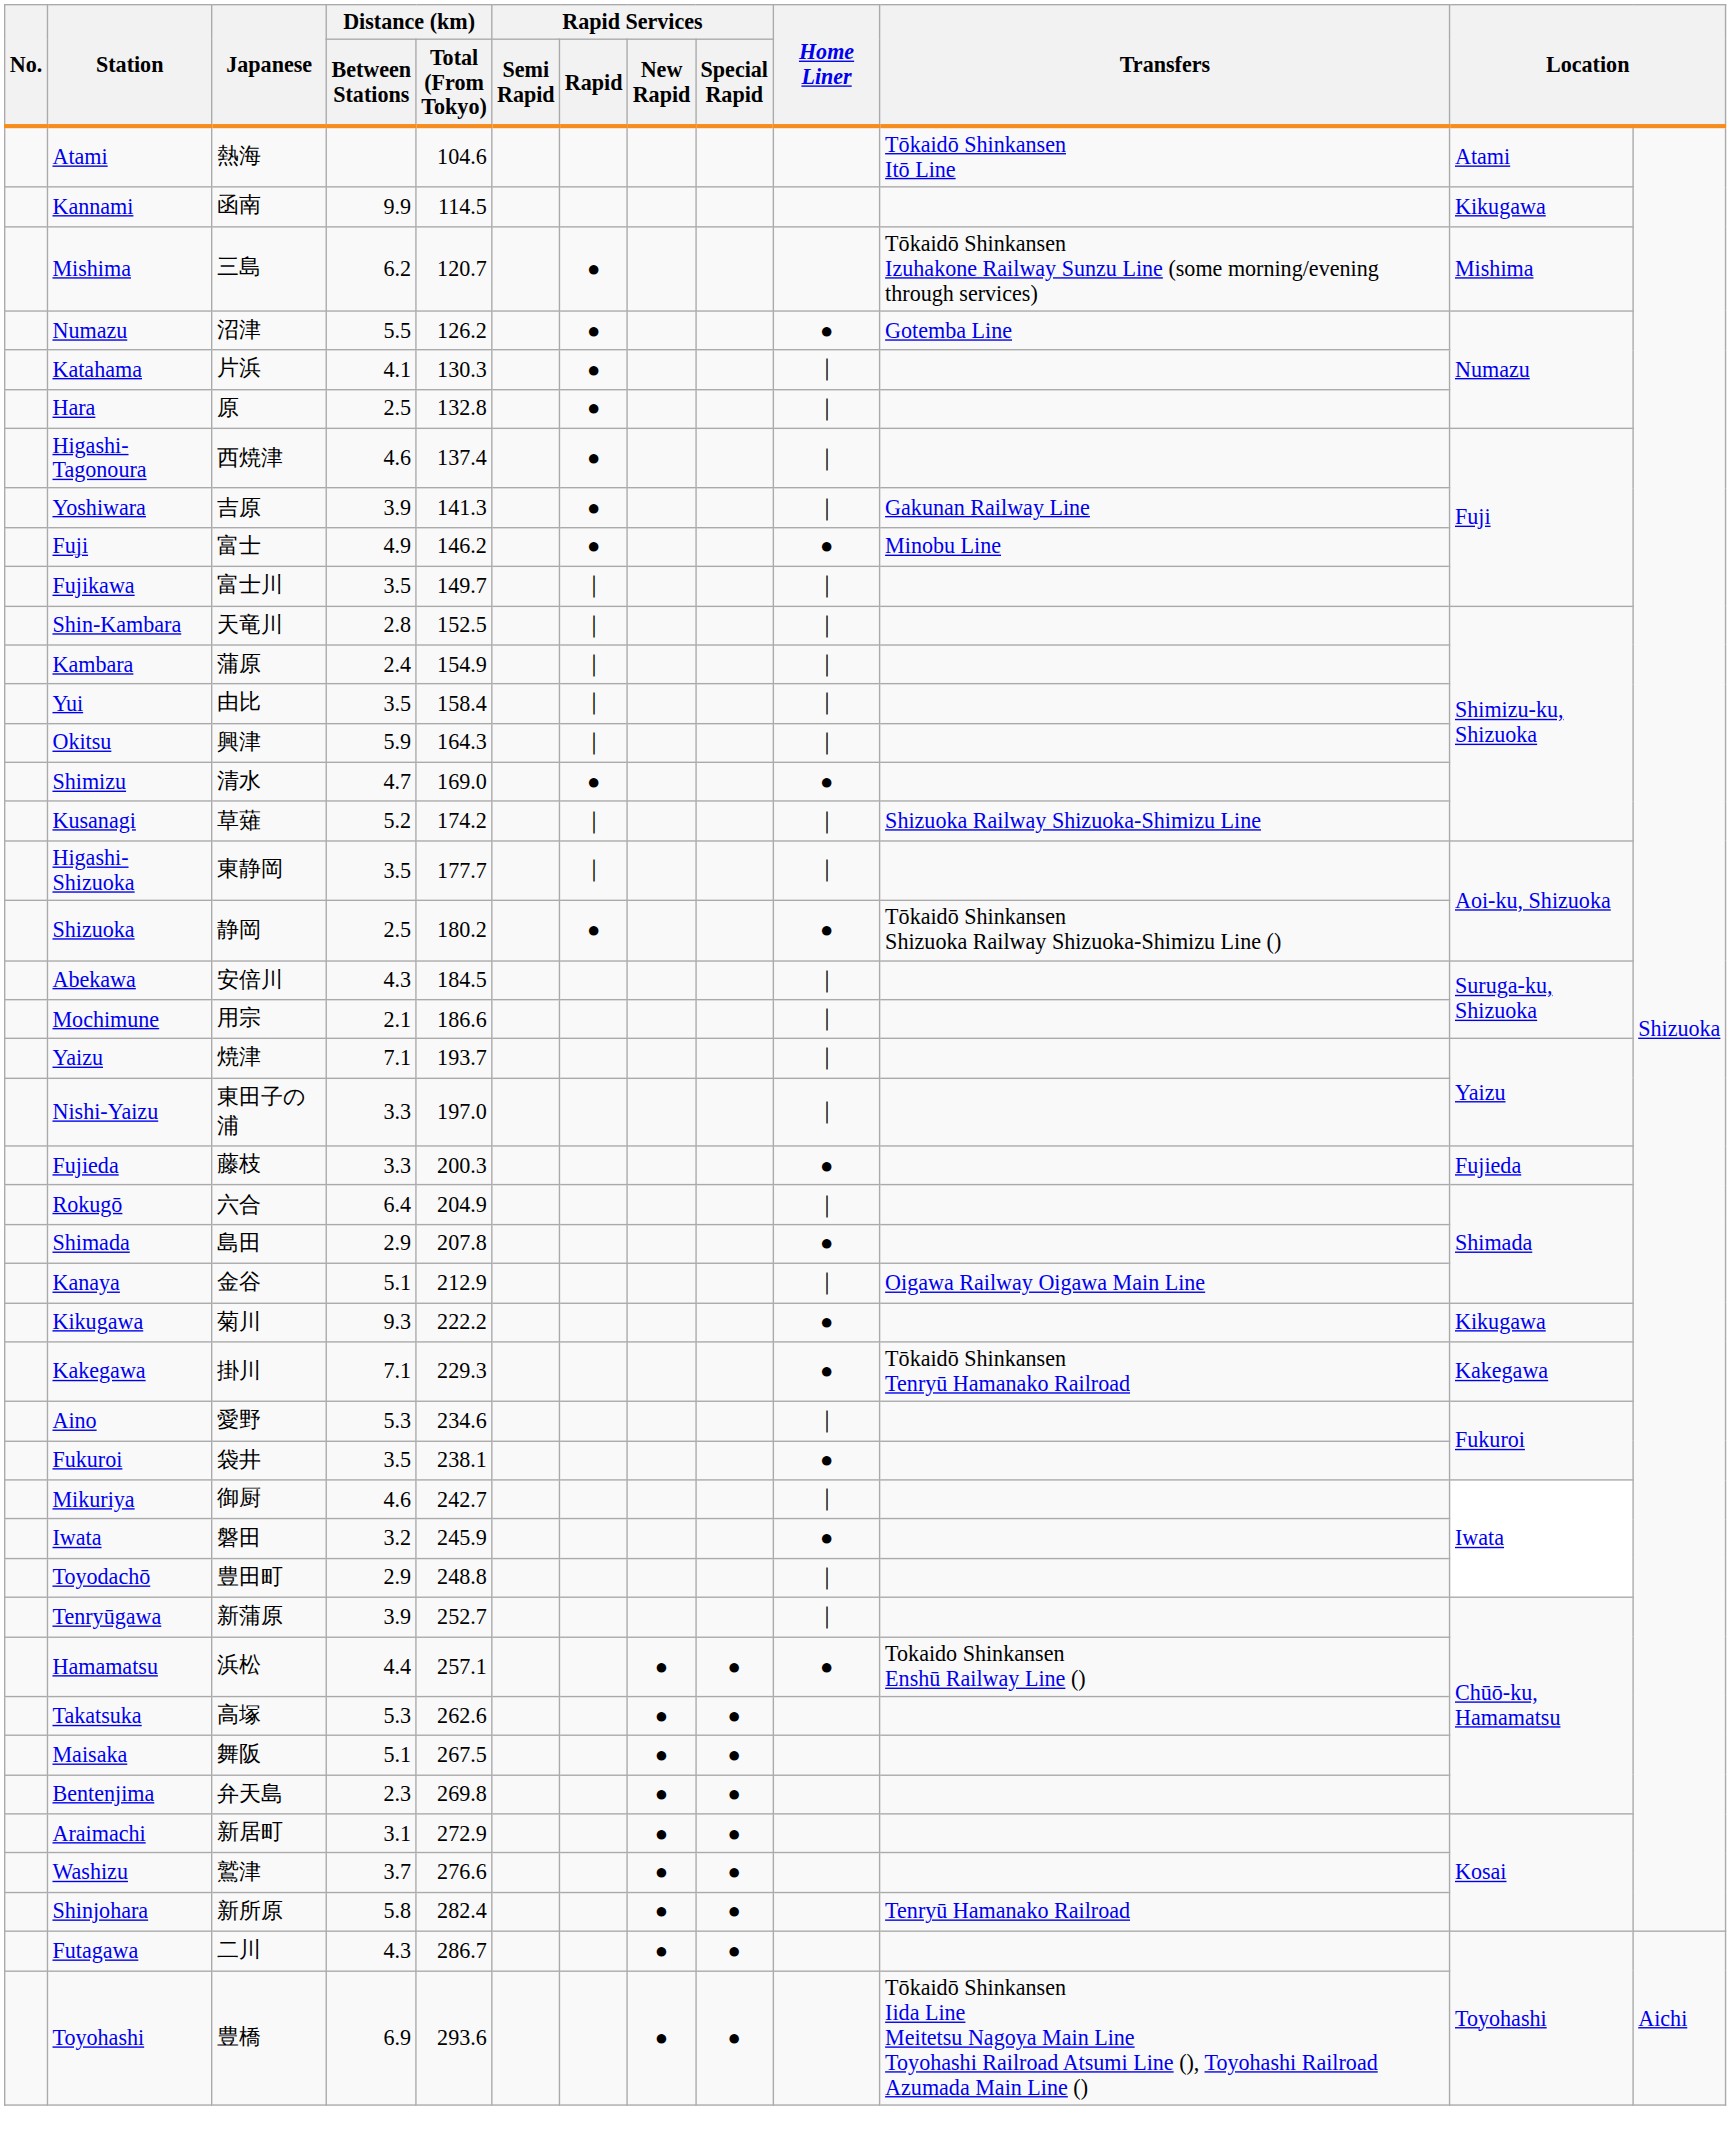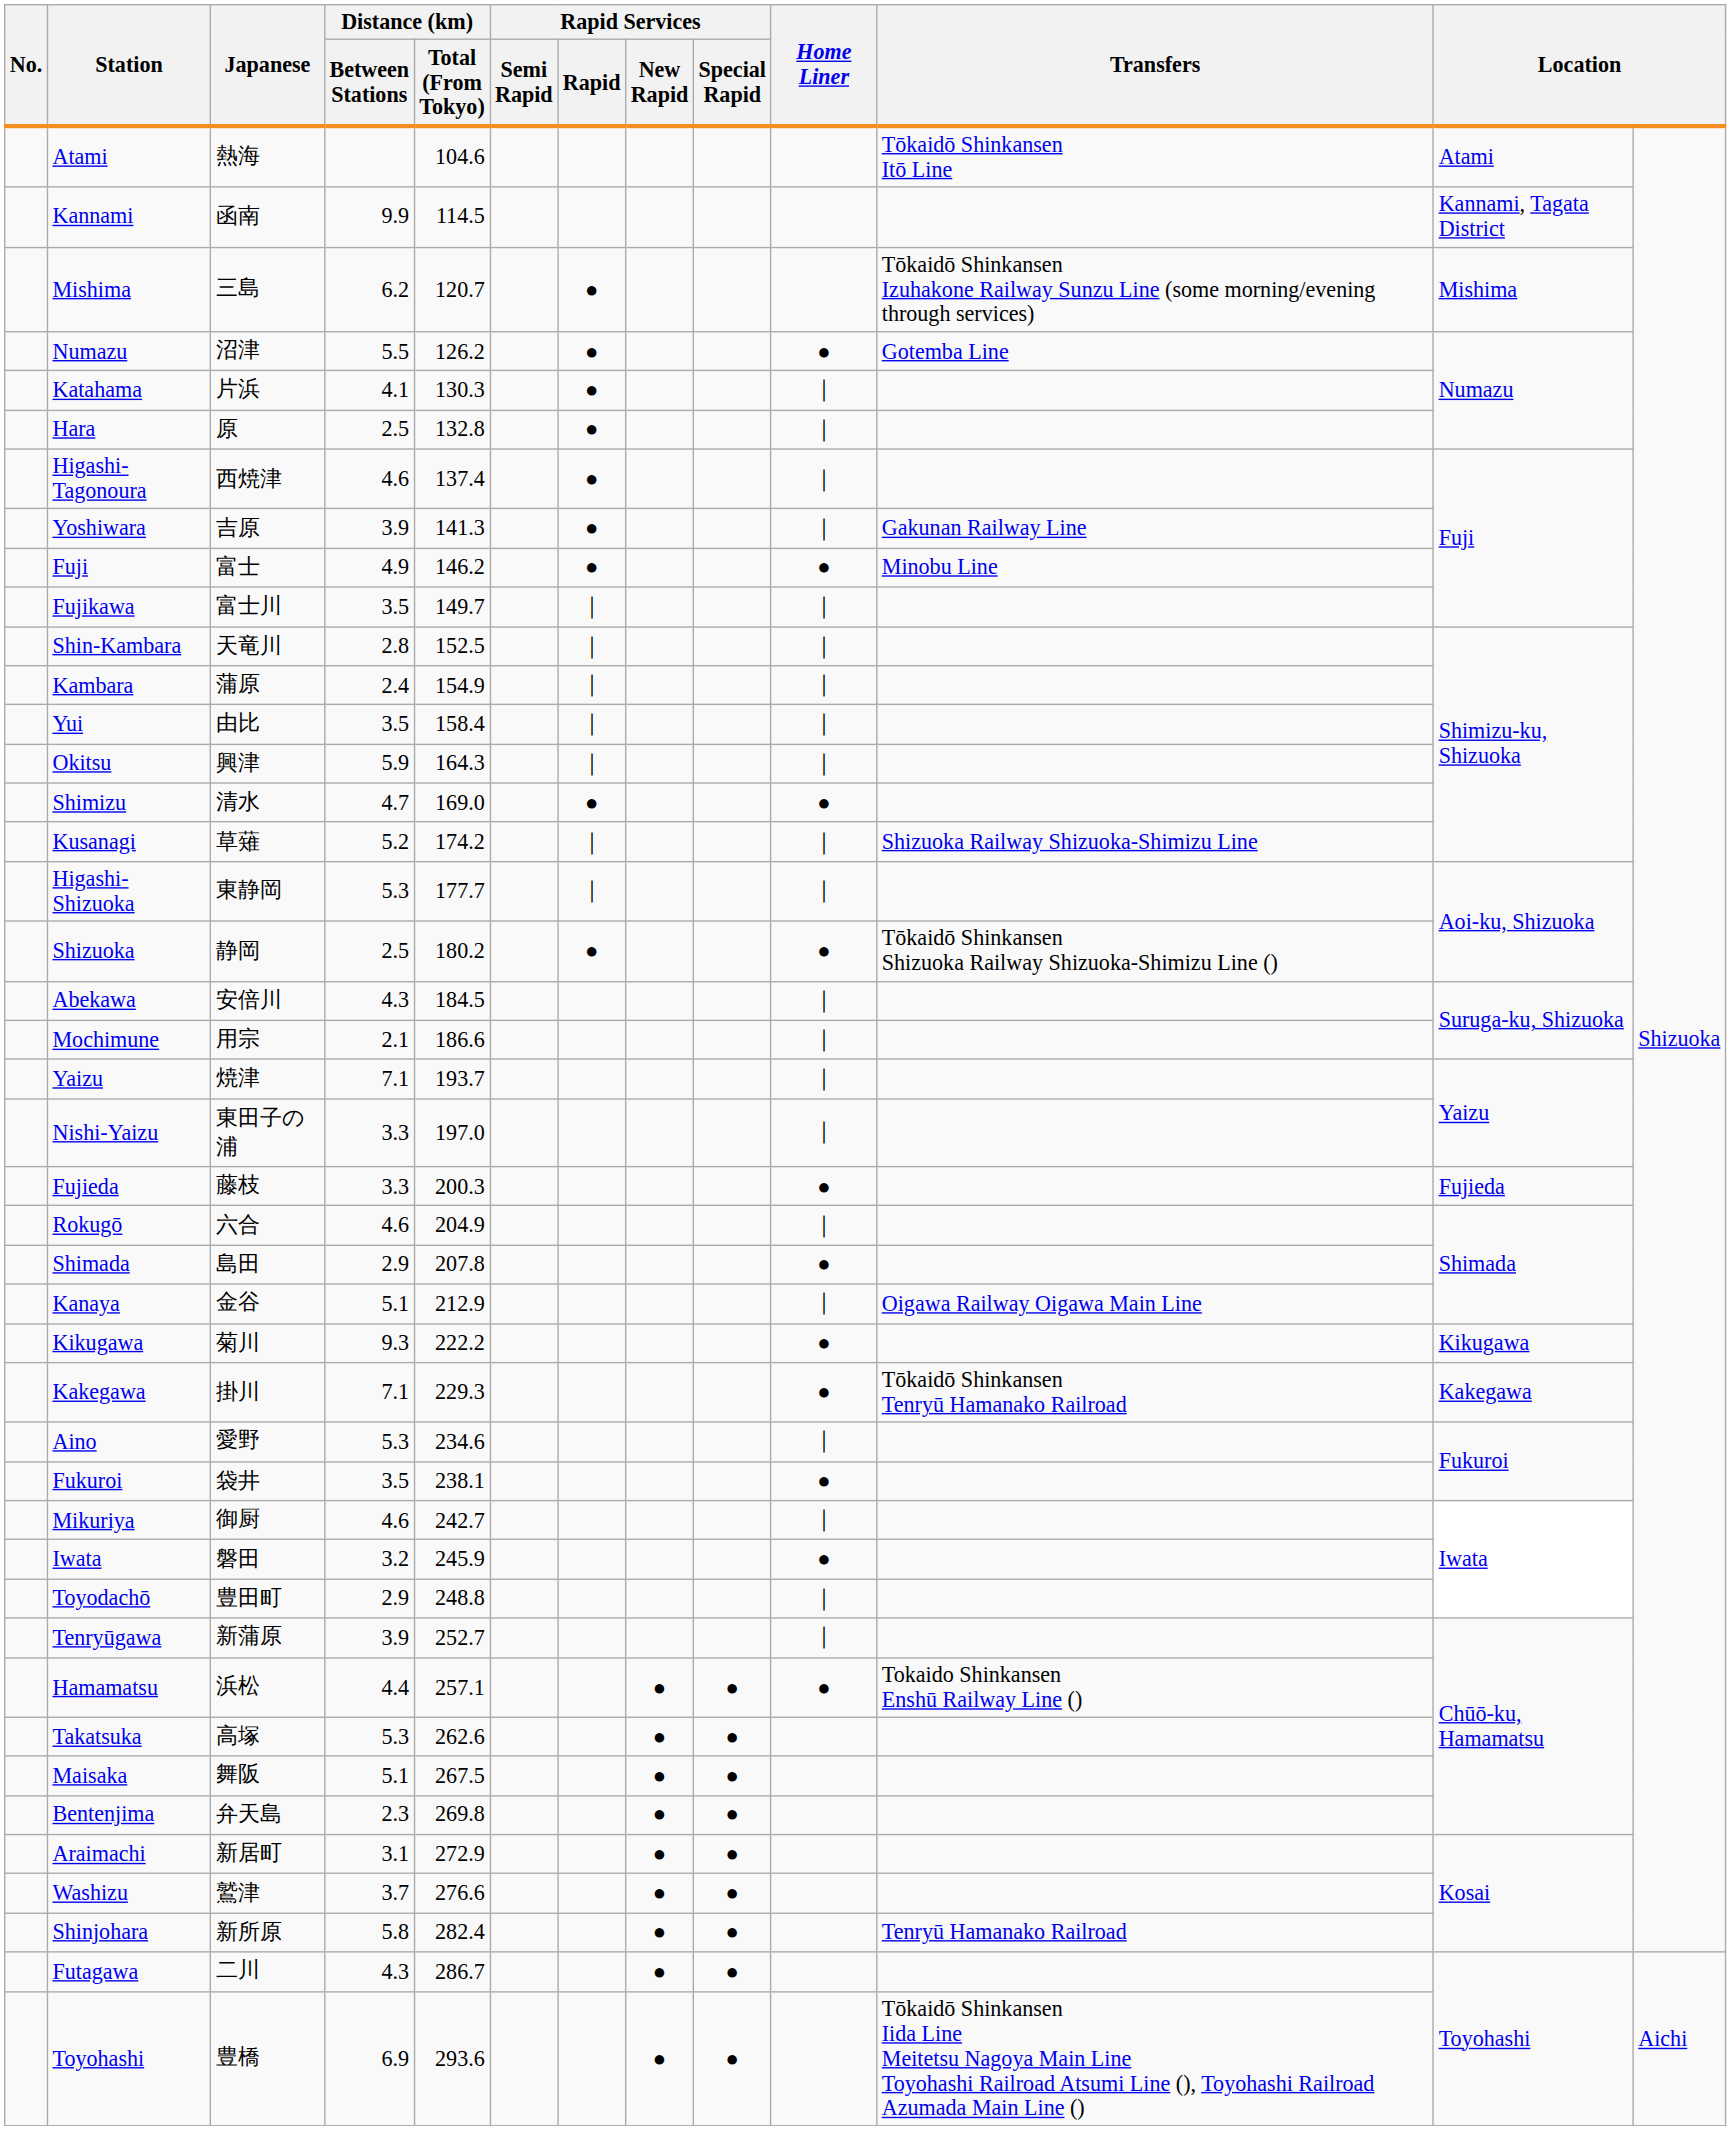Kannami | column 12: Kikugawa -> Kannami, Tagata District
Higashi-Shizuoka | Distance (km) / Between Stations: 3.5 -> 5.3
Rokugō | Distance (km) / Between Stations: 6.4 -> 4.6
